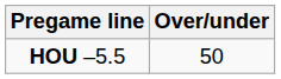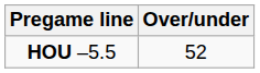HOU –5.5 | Over/under: 50 -> 52
